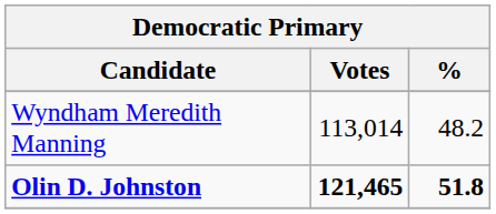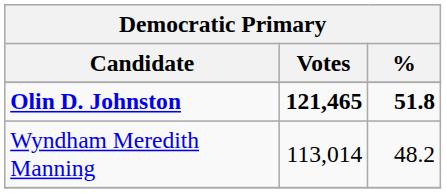rows swapped: Olin D. Johnston <-> Wyndham Meredith Manning
